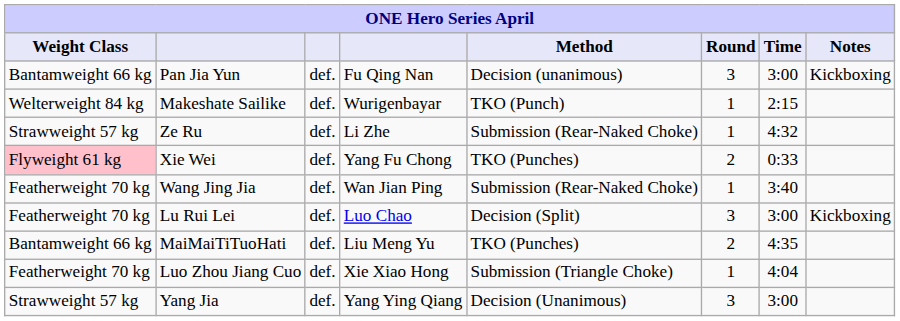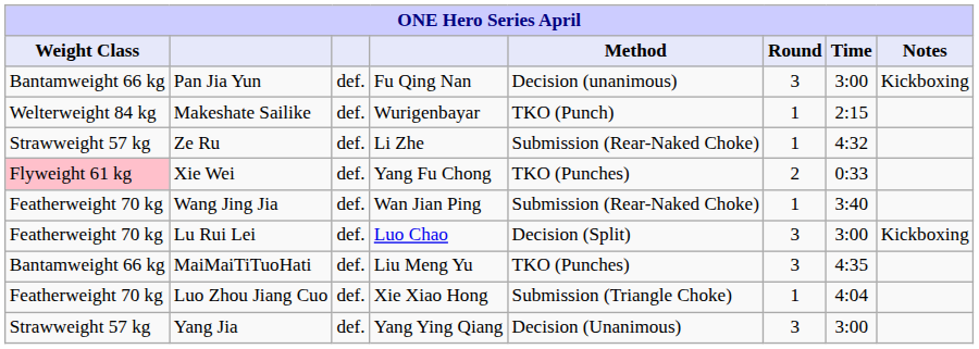MaiMaiTiTuoHati | Round: 2 -> 3
